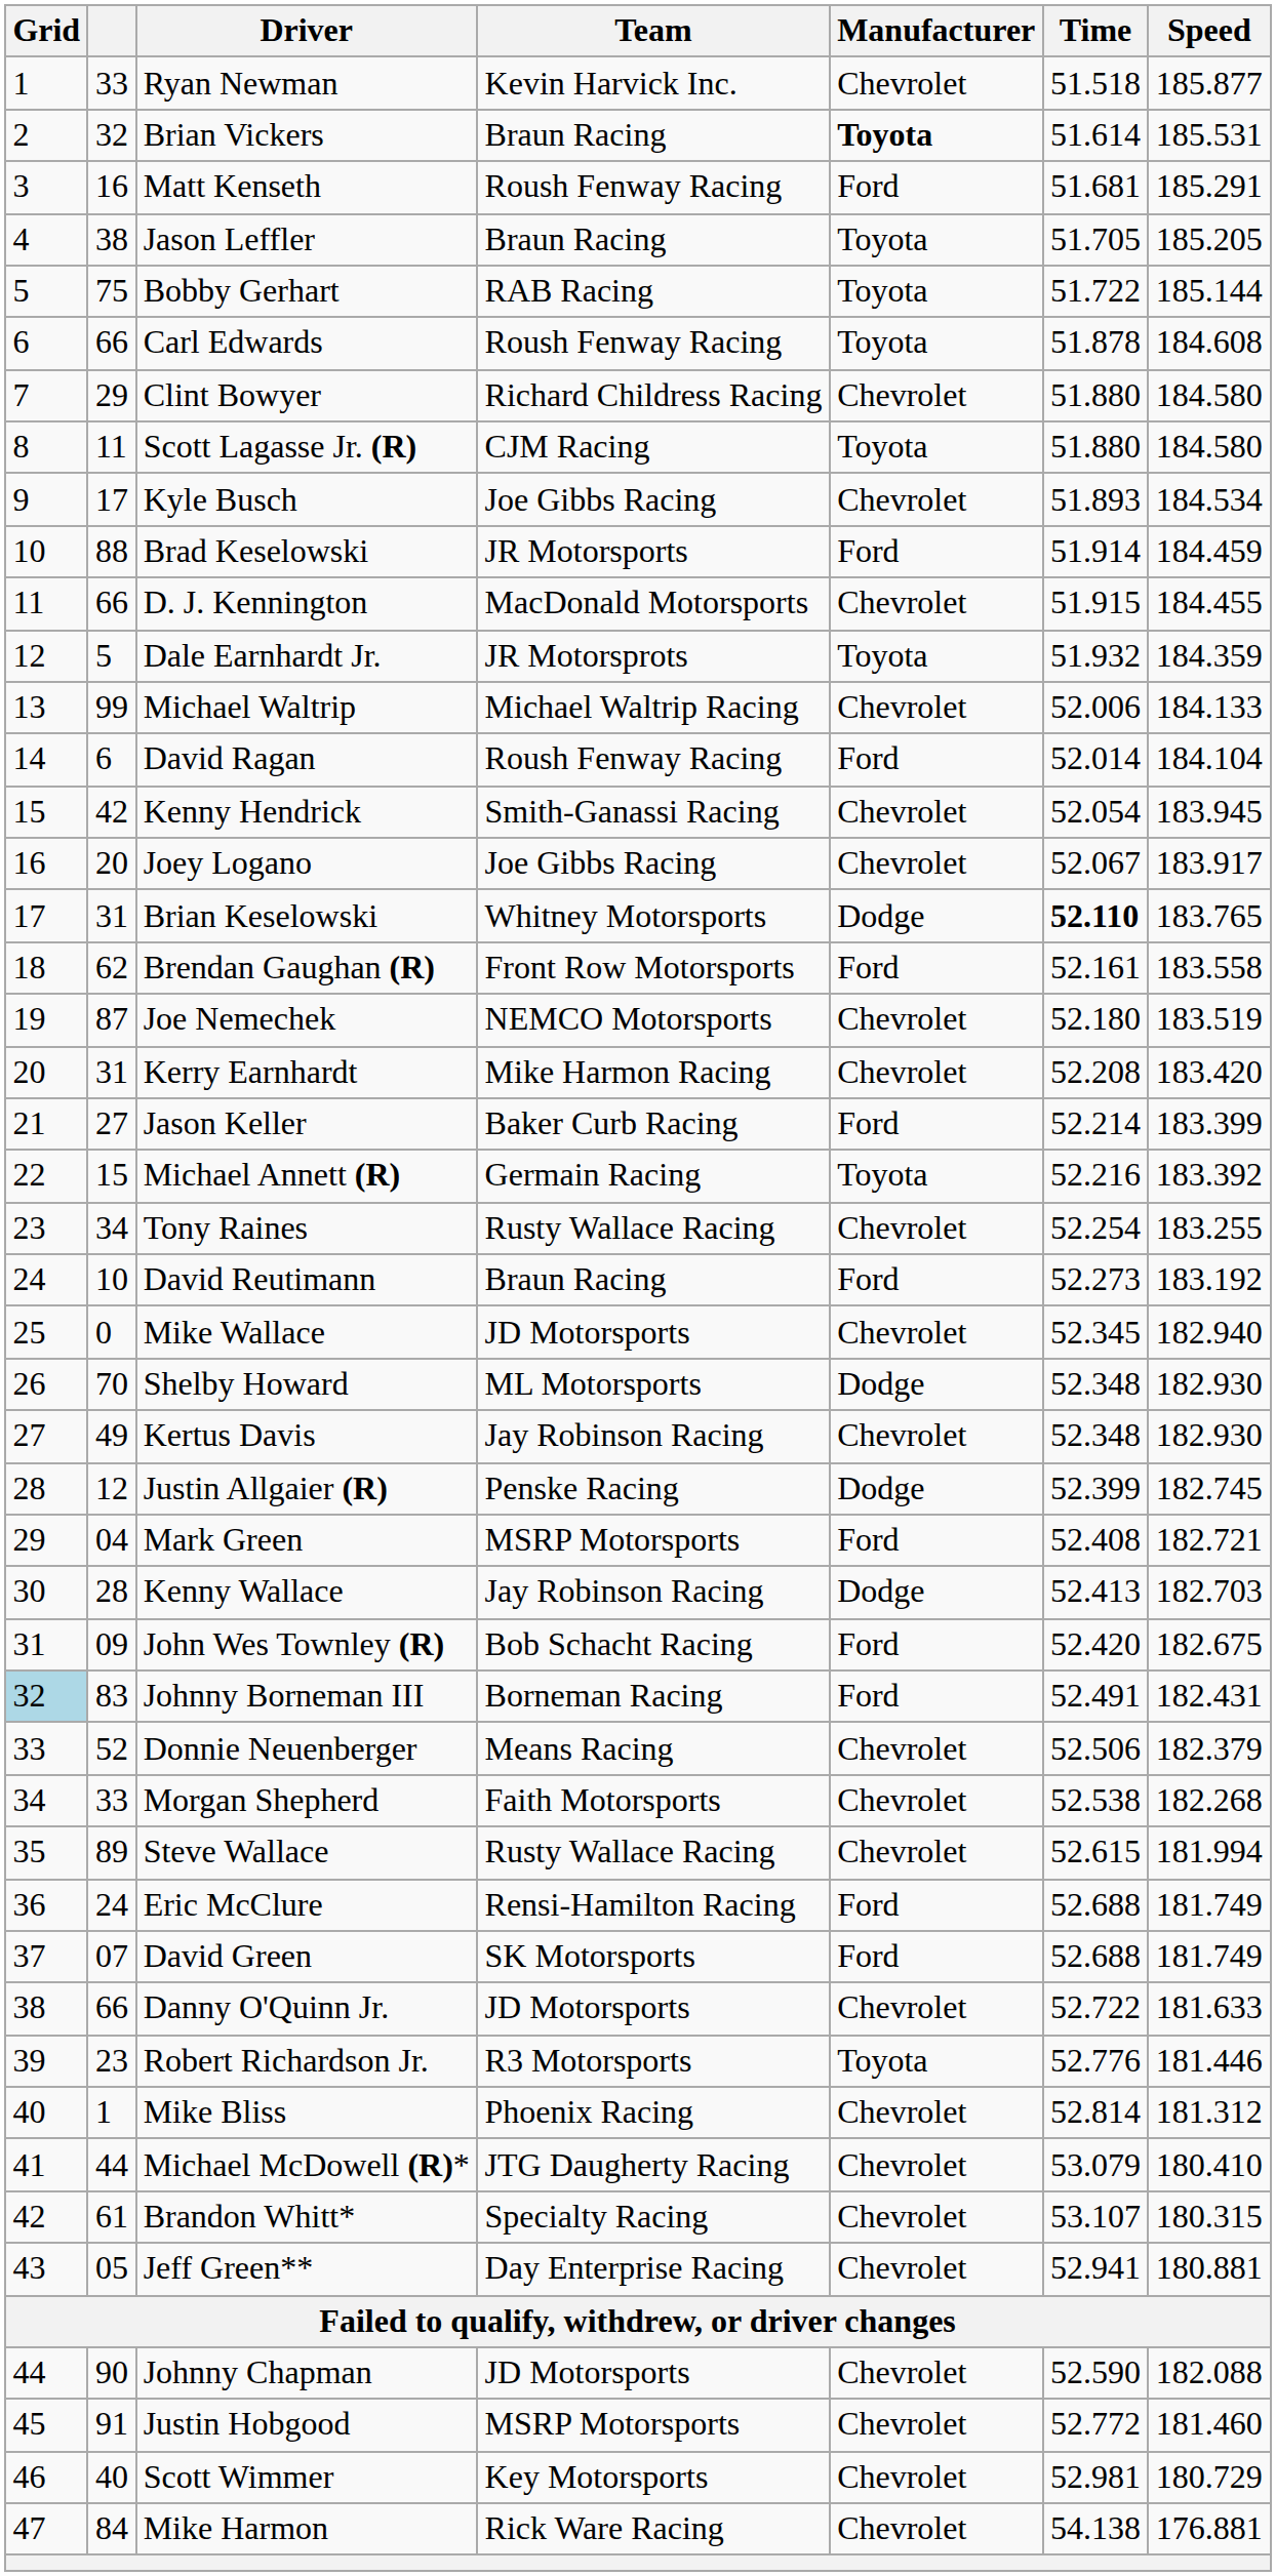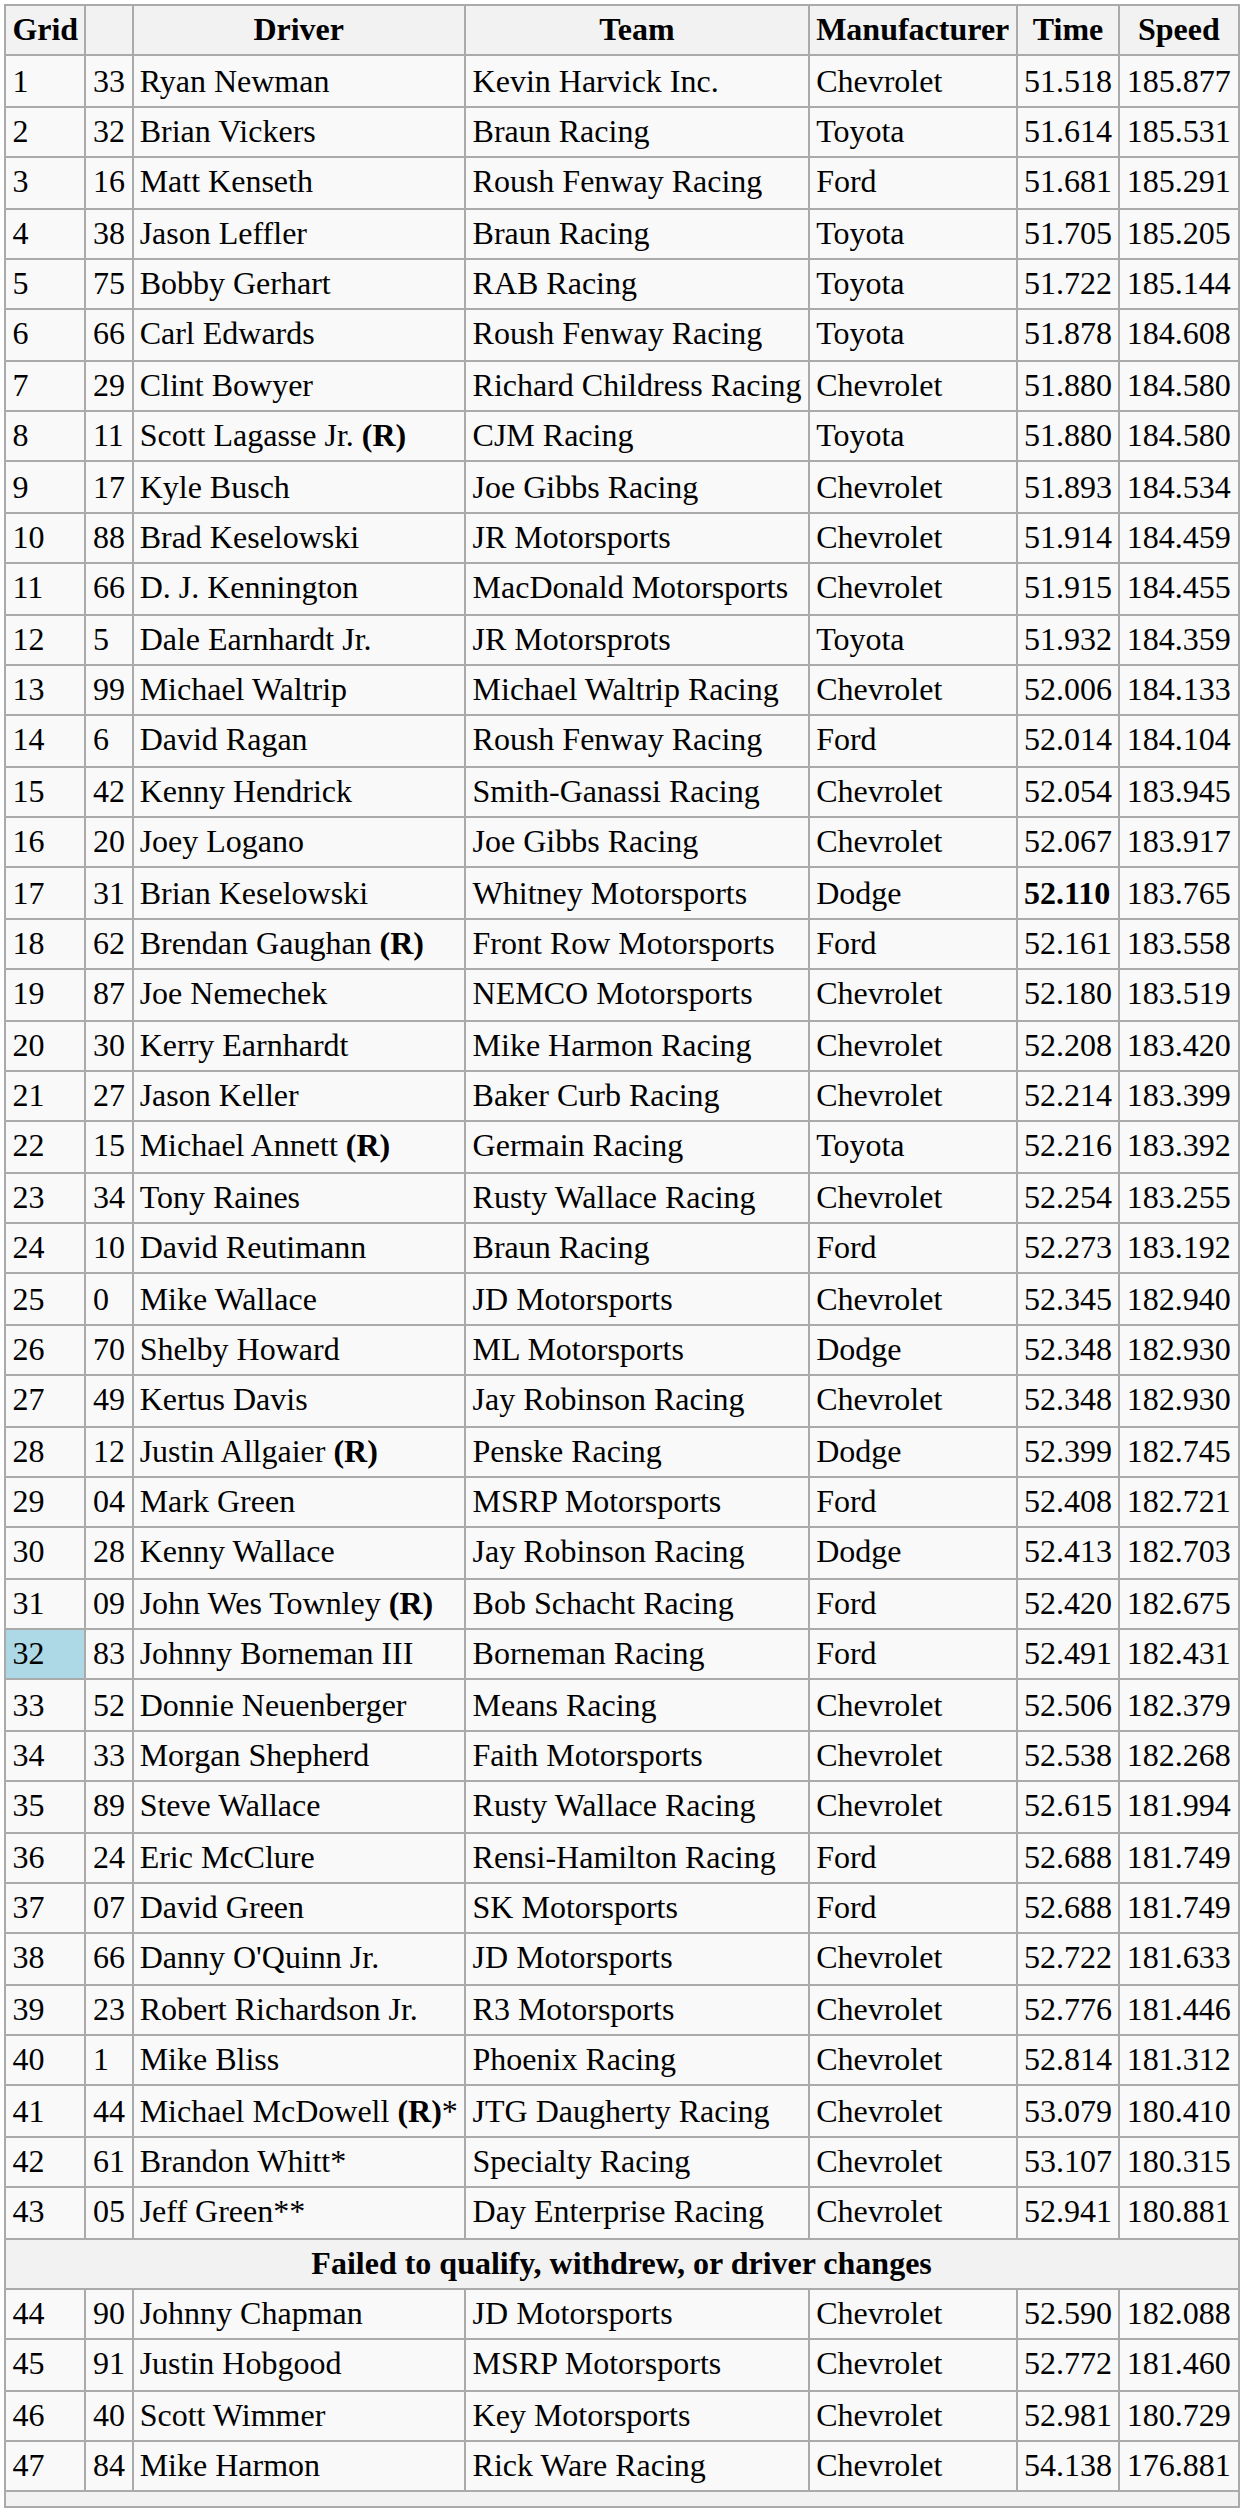Brian Vickers | Manufacturer: bold -> normal
Brad Keselowski | Manufacturer: Ford -> Chevrolet
Kerry Earnhardt | column 2: 31 -> 30
Jason Keller | Manufacturer: Ford -> Chevrolet
Robert Richardson Jr. | Manufacturer: Toyota -> Chevrolet
